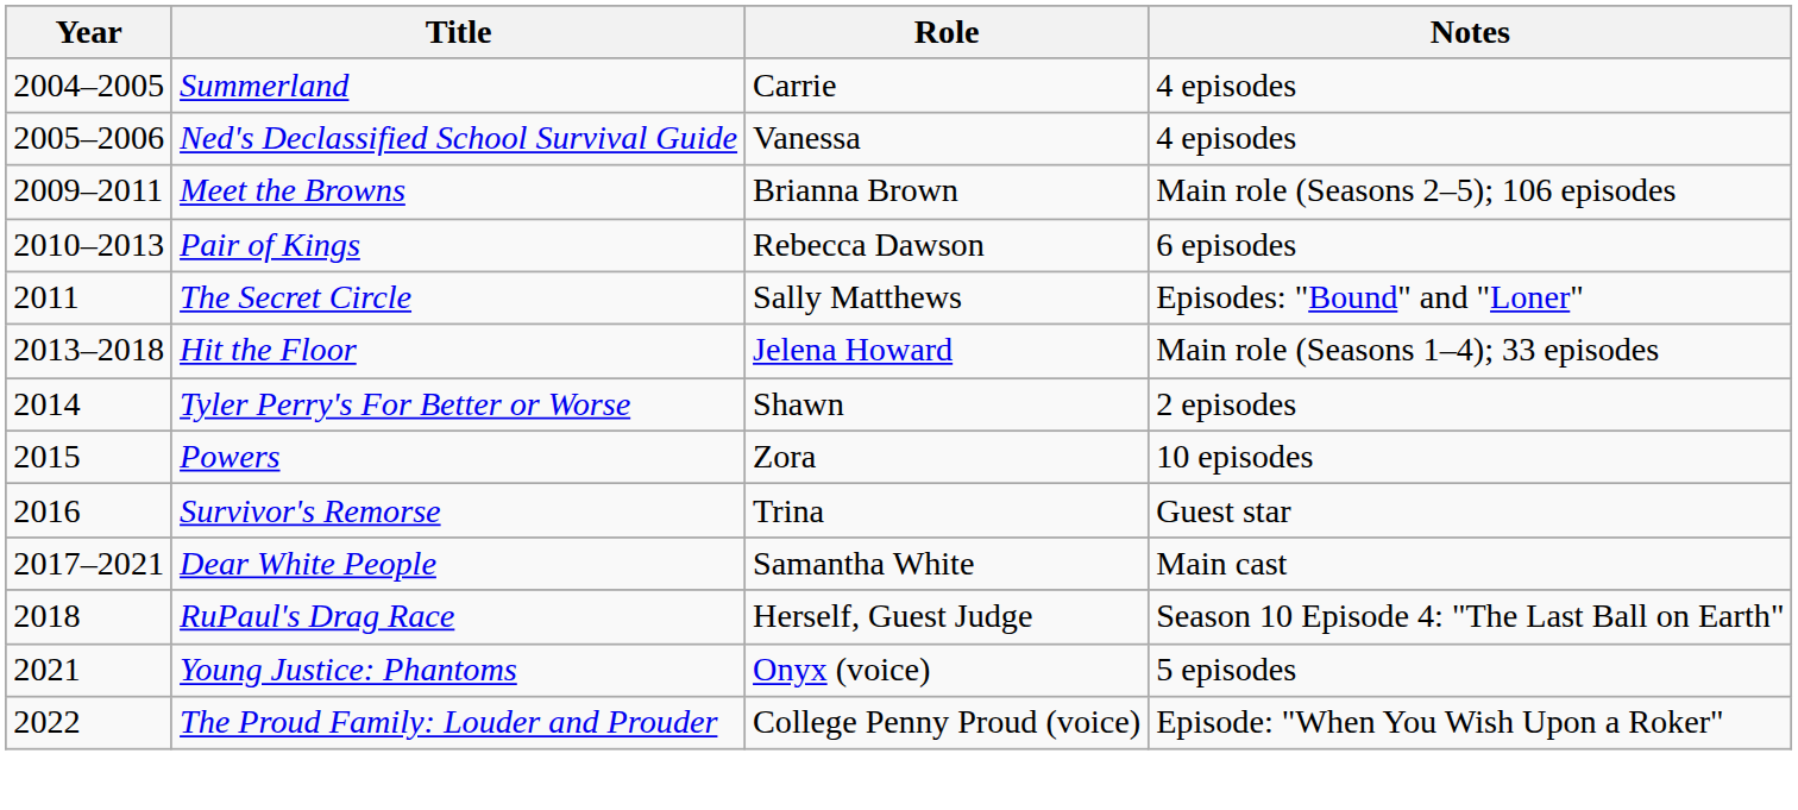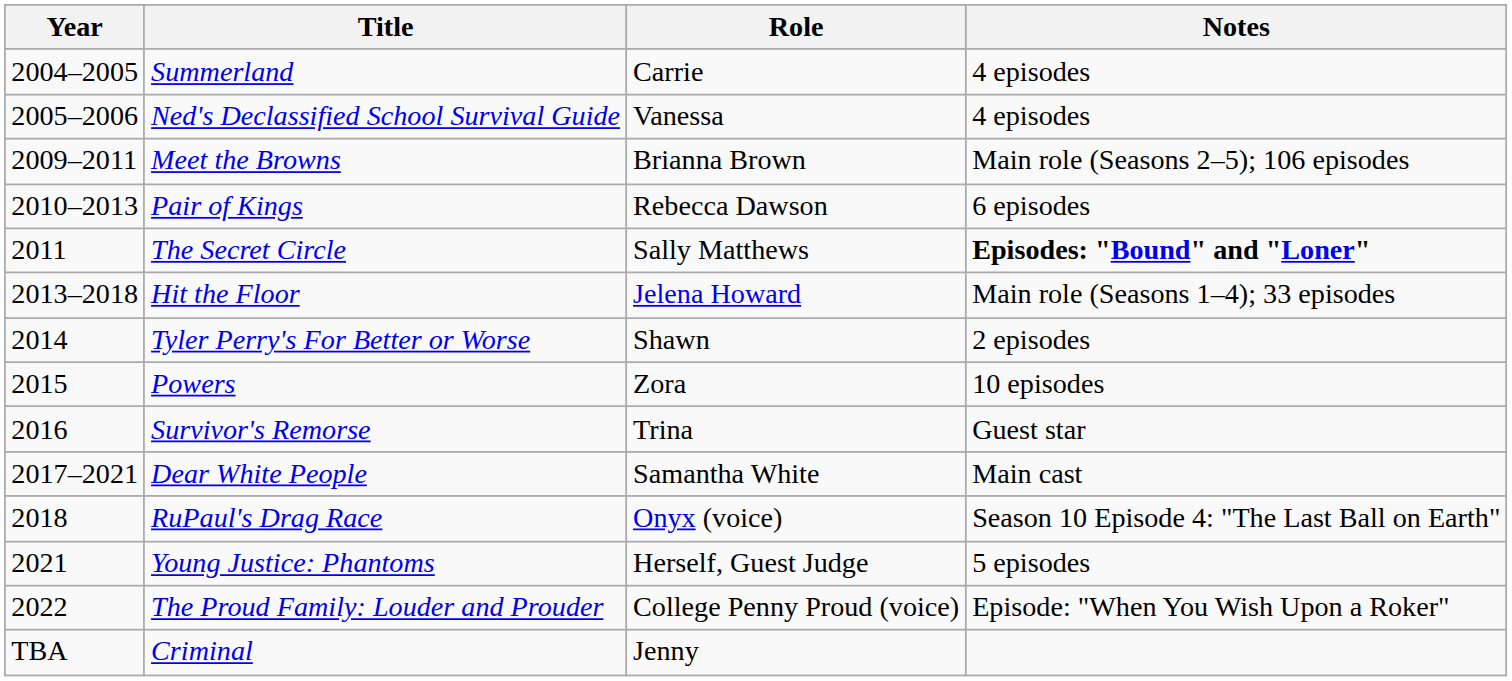The Secret Circle | Notes: normal -> bold
RuPaul's Drag Race | Role: Herself, Guest Judge -> Onyx (voice)
Young Justice: Phantoms | Role: Onyx (voice) -> Herself, Guest Judge
+ row: TBA | Criminal | Jenny
